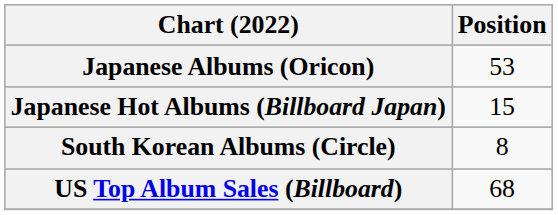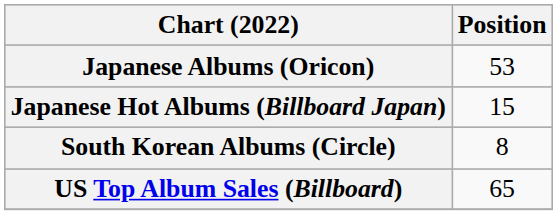US Top Album Sales (Billboard) | Position: 68 -> 65
